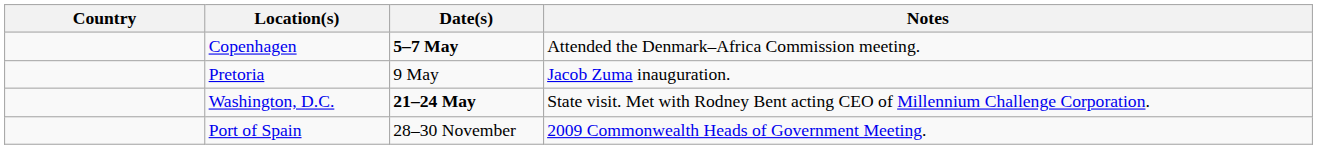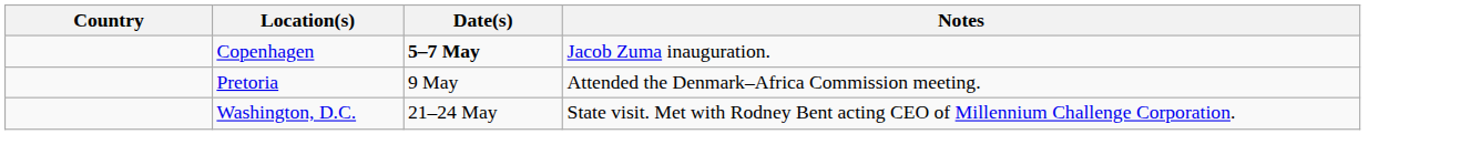Copenhagen | Notes: Attended the Denmark–Africa Commission meeting. -> Jacob Zuma inauguration.
Pretoria | Notes: Jacob Zuma inauguration. -> Attended the Denmark–Africa Commission meeting.
Washington, D.C. | Date(s): bold -> normal
- row: Port of Spain | 28–30 November | 2009 Commonwealth Heads of Government Meeting.
